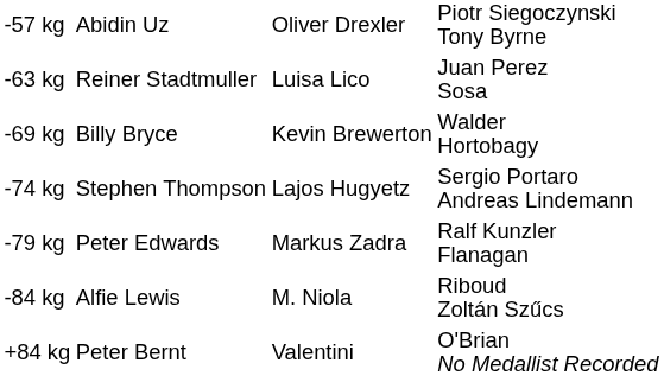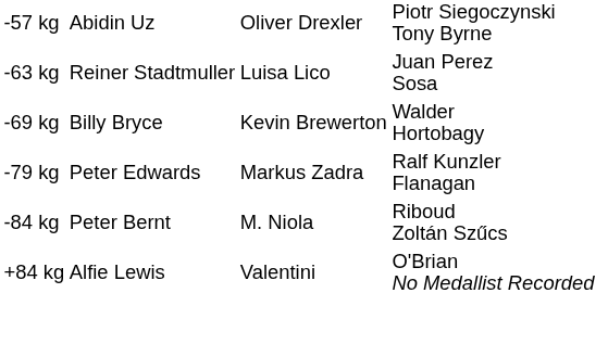- row: -74 kg | Stephen Thompson | Lajos Hugyetz | Sergio Portaro Andreas Lindemann
-84 kg | column 2: Alfie Lewis -> Peter Bernt
+84 kg | column 2: Peter Bernt -> Alfie Lewis
